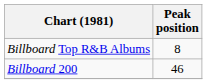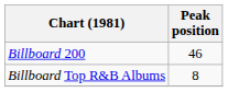rows swapped: Billboard 200 <-> Billboard Top R&B Albums
